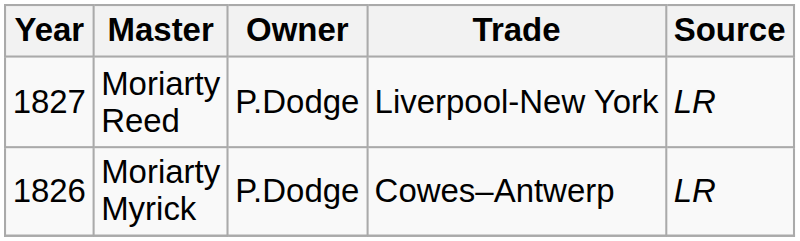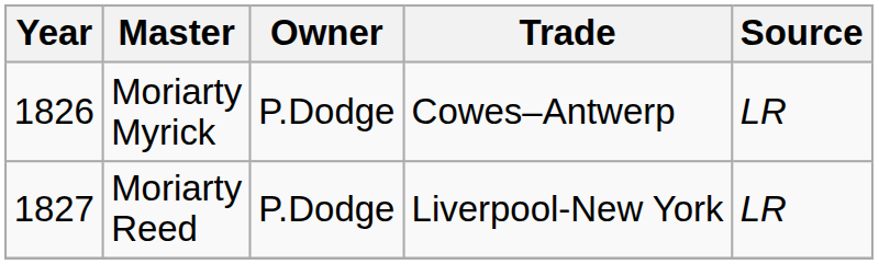rows swapped: Moriarty Myrick <-> Moriarty Reed
